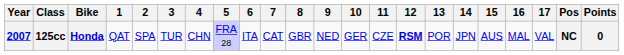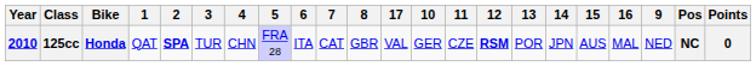columns swapped: 9 <-> 17
125cc | Year: 2007 -> 2010
125cc | 2: normal -> bold
